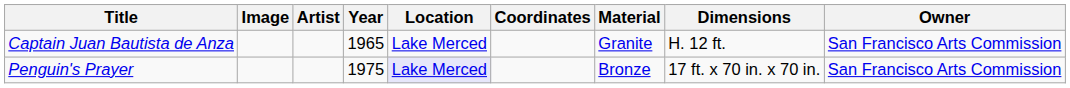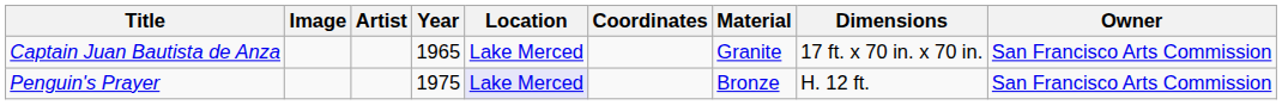Captain Juan Bautista de Anza | Dimensions: H. 12 ft. -> 17 ft. x 70 in. x 70 in.
Penguin's Prayer | Dimensions: 17 ft. x 70 in. x 70 in. -> H. 12 ft.
